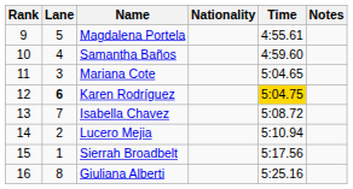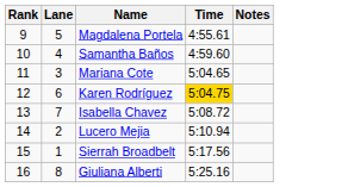- column: Nationality
Karen Rodríguez | Lane: bold -> normal
